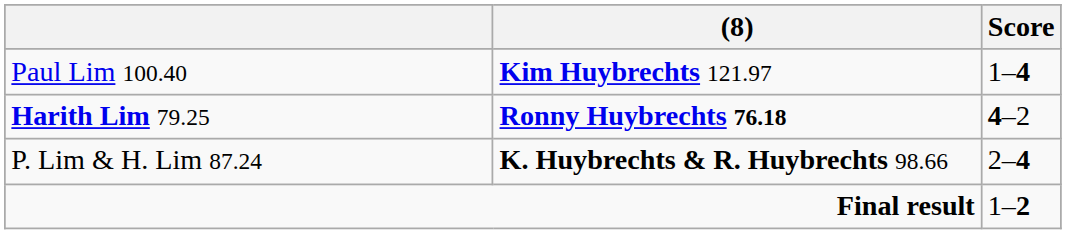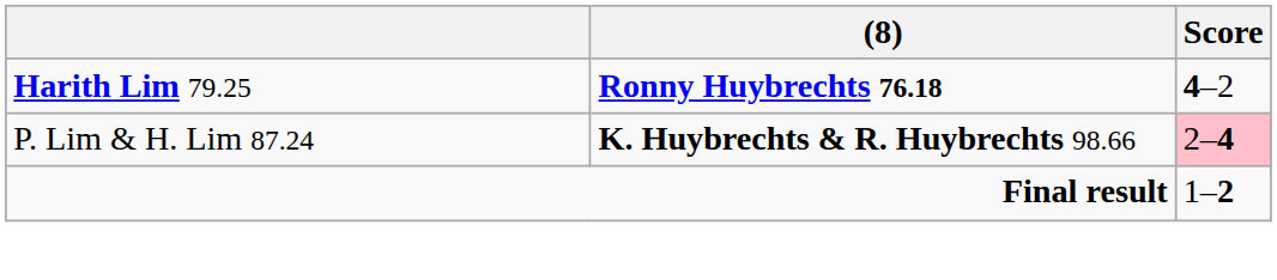- row: Paul Lim 100.40 | Kim Huybrechts 121.97 | 1–4
P. Lim & H. Lim 87.24 | Score: no background -> pink background
